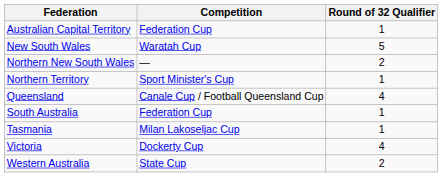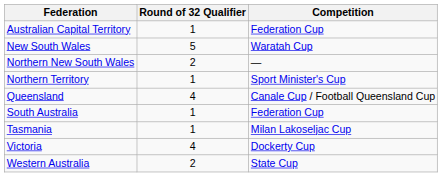columns swapped: Competition <-> Round of 32 Qualifier
